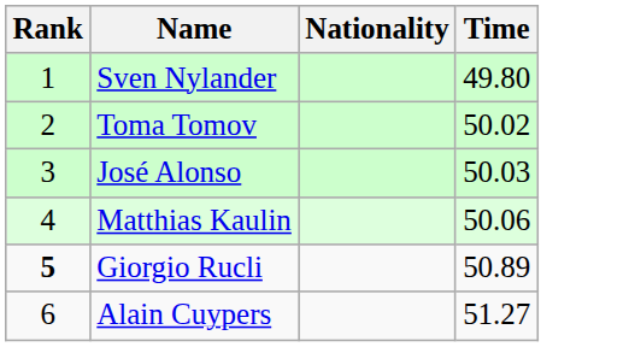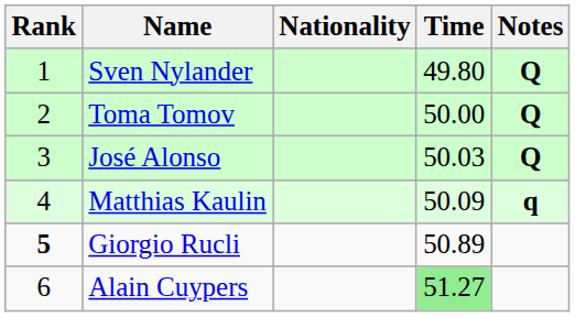+ column: Notes | Q | Q | Q | q
Toma Tomov | Time: 50.02 -> 50.00
Matthias Kaulin | Time: 50.06 -> 50.09
Alain Cuypers | Time: no background -> lightgreen background
